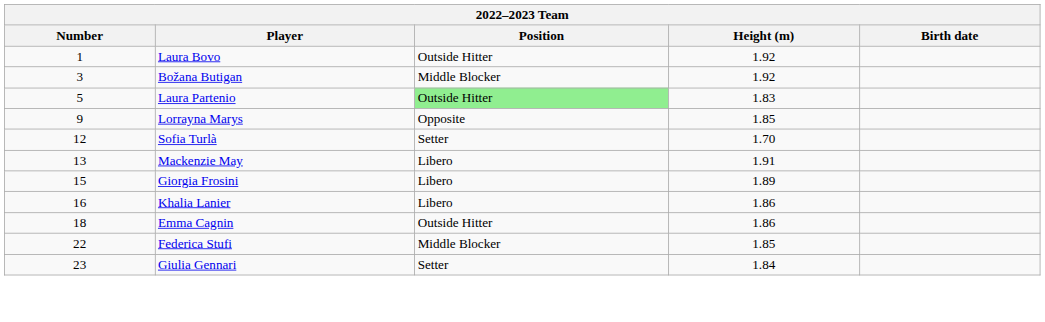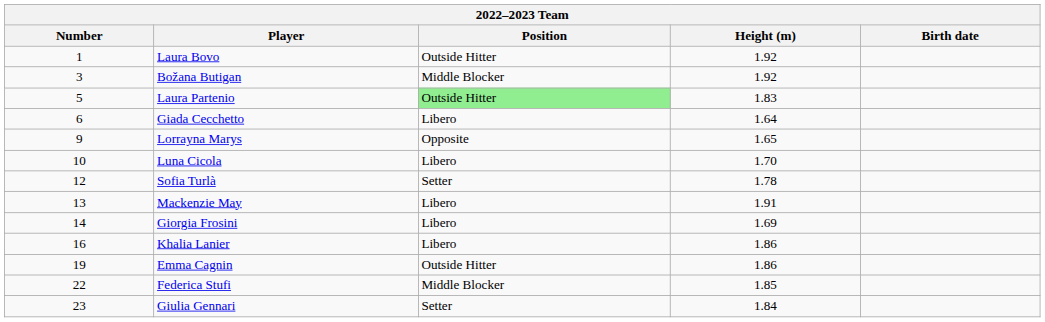+ row: 6 | Giada Cecchetto | Libero | 1.64
Lorrayna Marys | Height (m): 1.85 -> 1.65
+ row: 10 | Luna Cicola | Libero | 1.70
Sofia Turlà | Height (m): 1.70 -> 1.78
Giorgia Frosini | Number: 15 -> 14
Giorgia Frosini | Height (m): 1.89 -> 1.69
Emma Cagnin | Number: 18 -> 19
